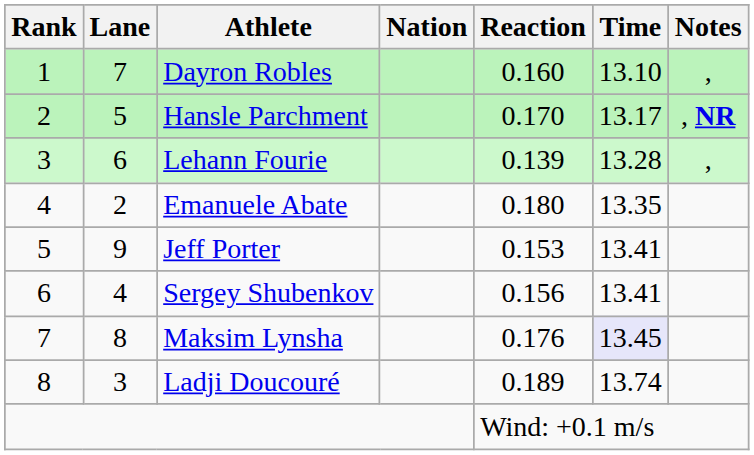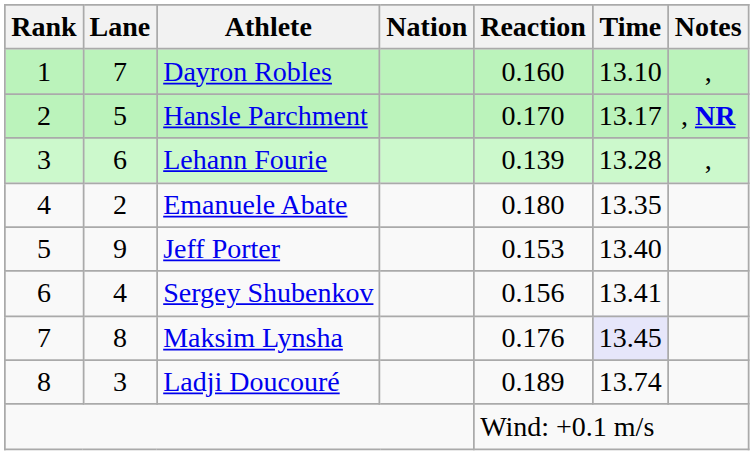Jeff Porter | Time: 13.41 -> 13.40
